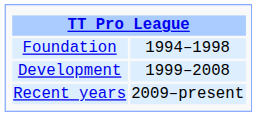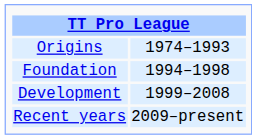+ row: Origins | 1974–1993
